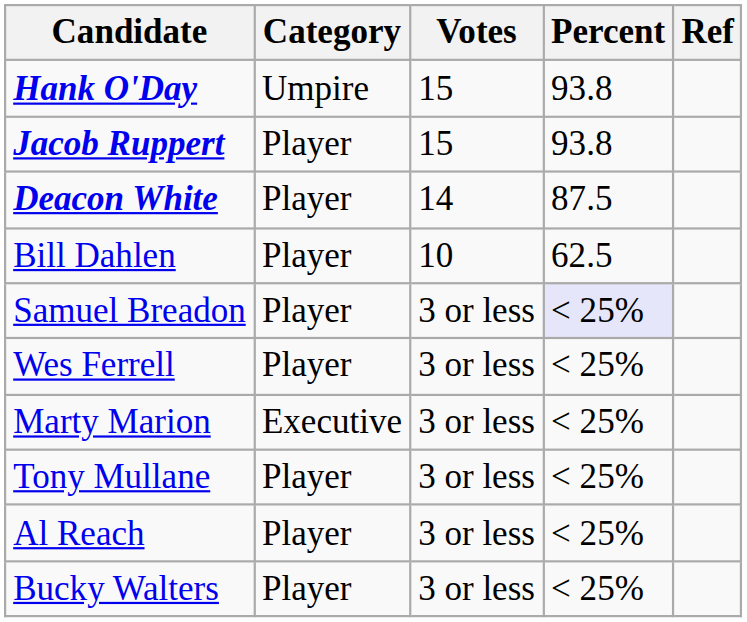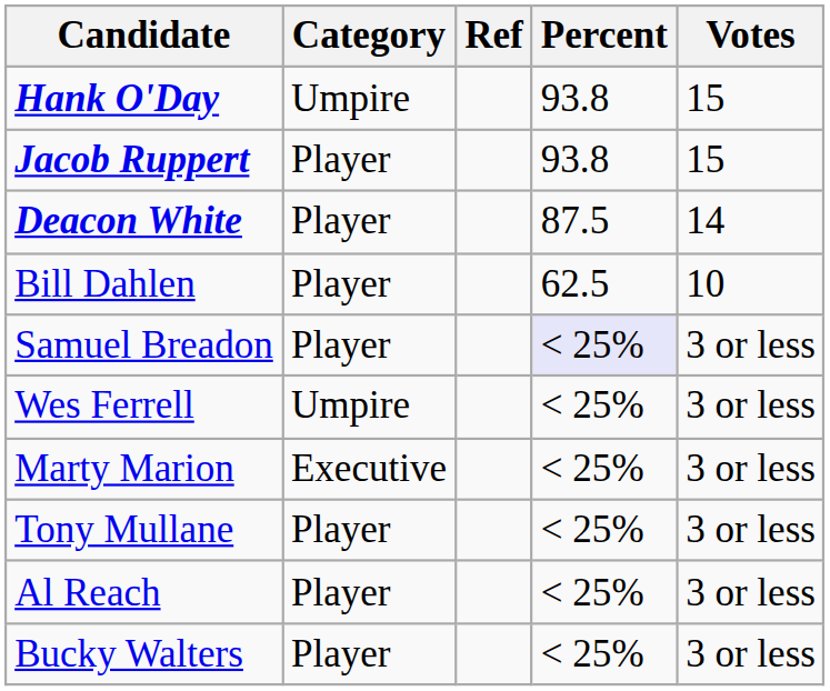columns swapped: Votes <-> Ref
Wes Ferrell | Category: Player -> Umpire
